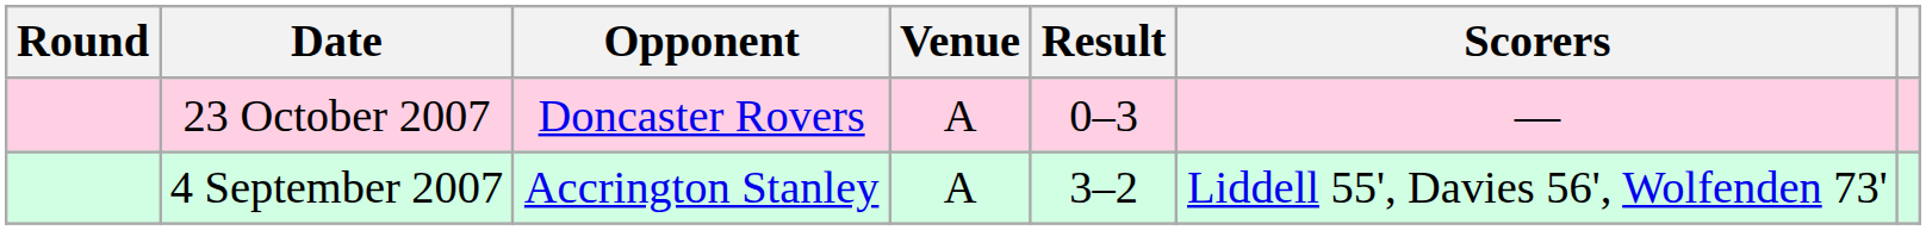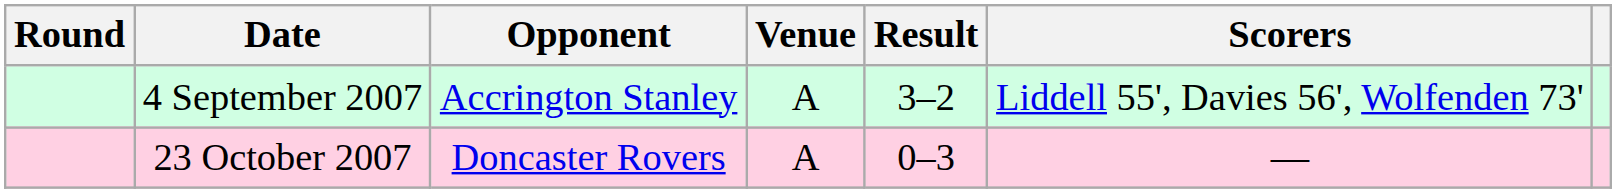rows swapped: 4 September 2007 <-> 23 October 2007
